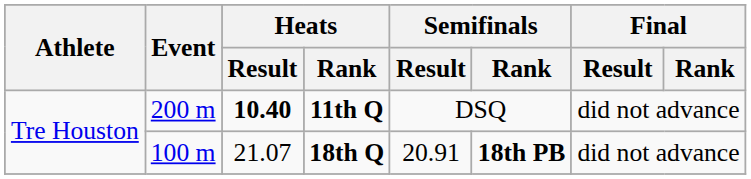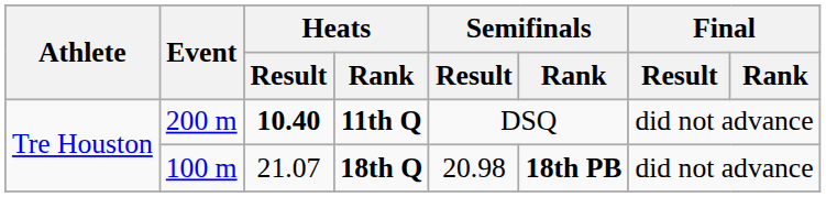18th Q | Semifinals / Result: 20.91 -> 20.98
